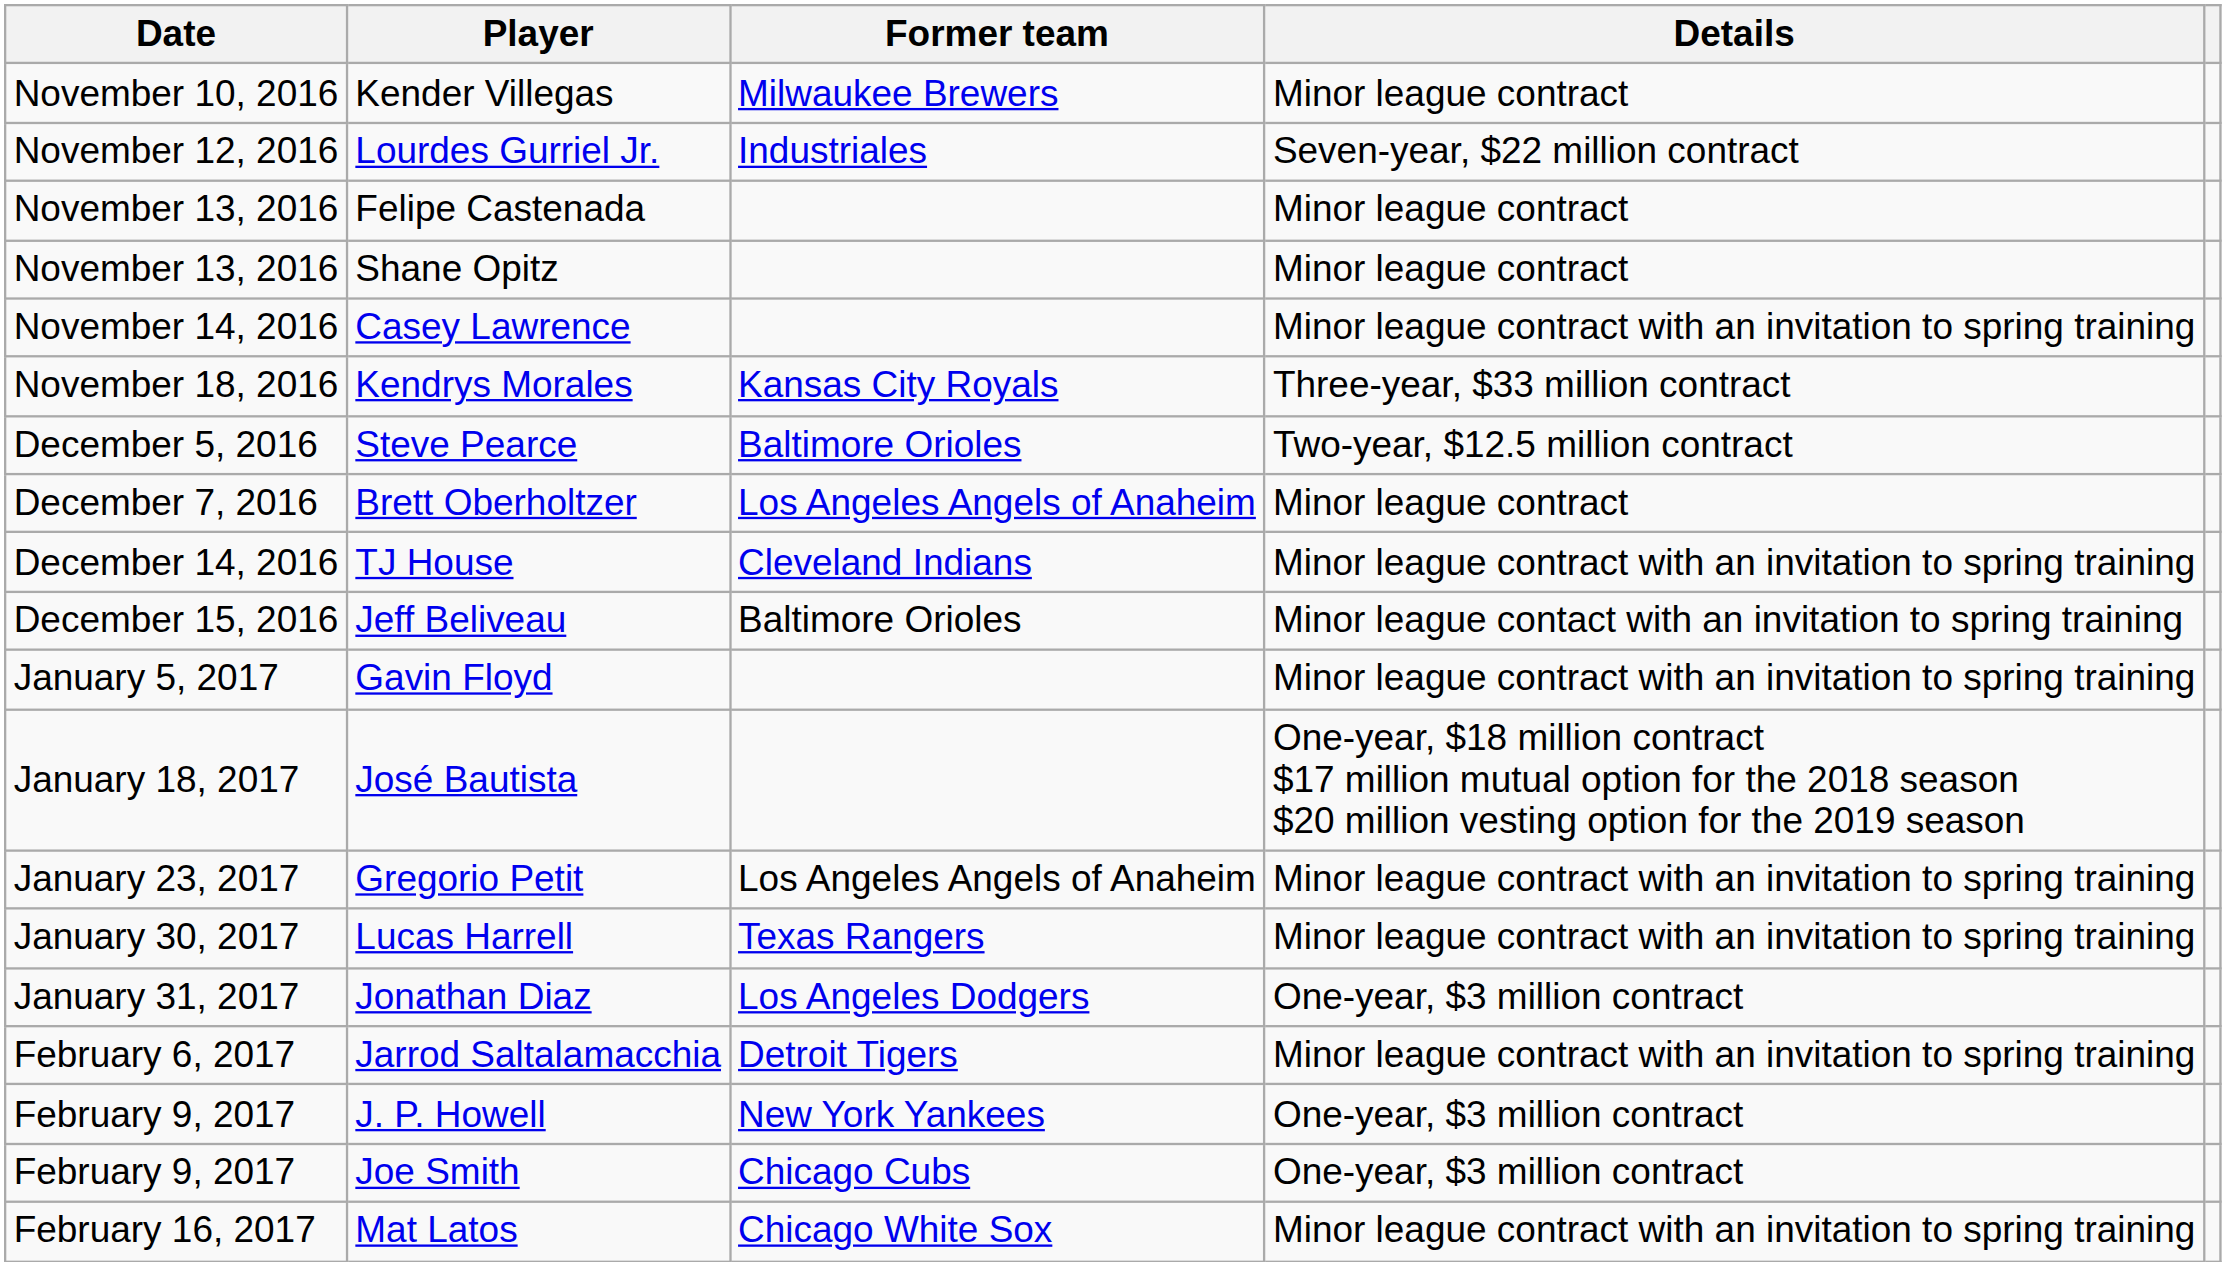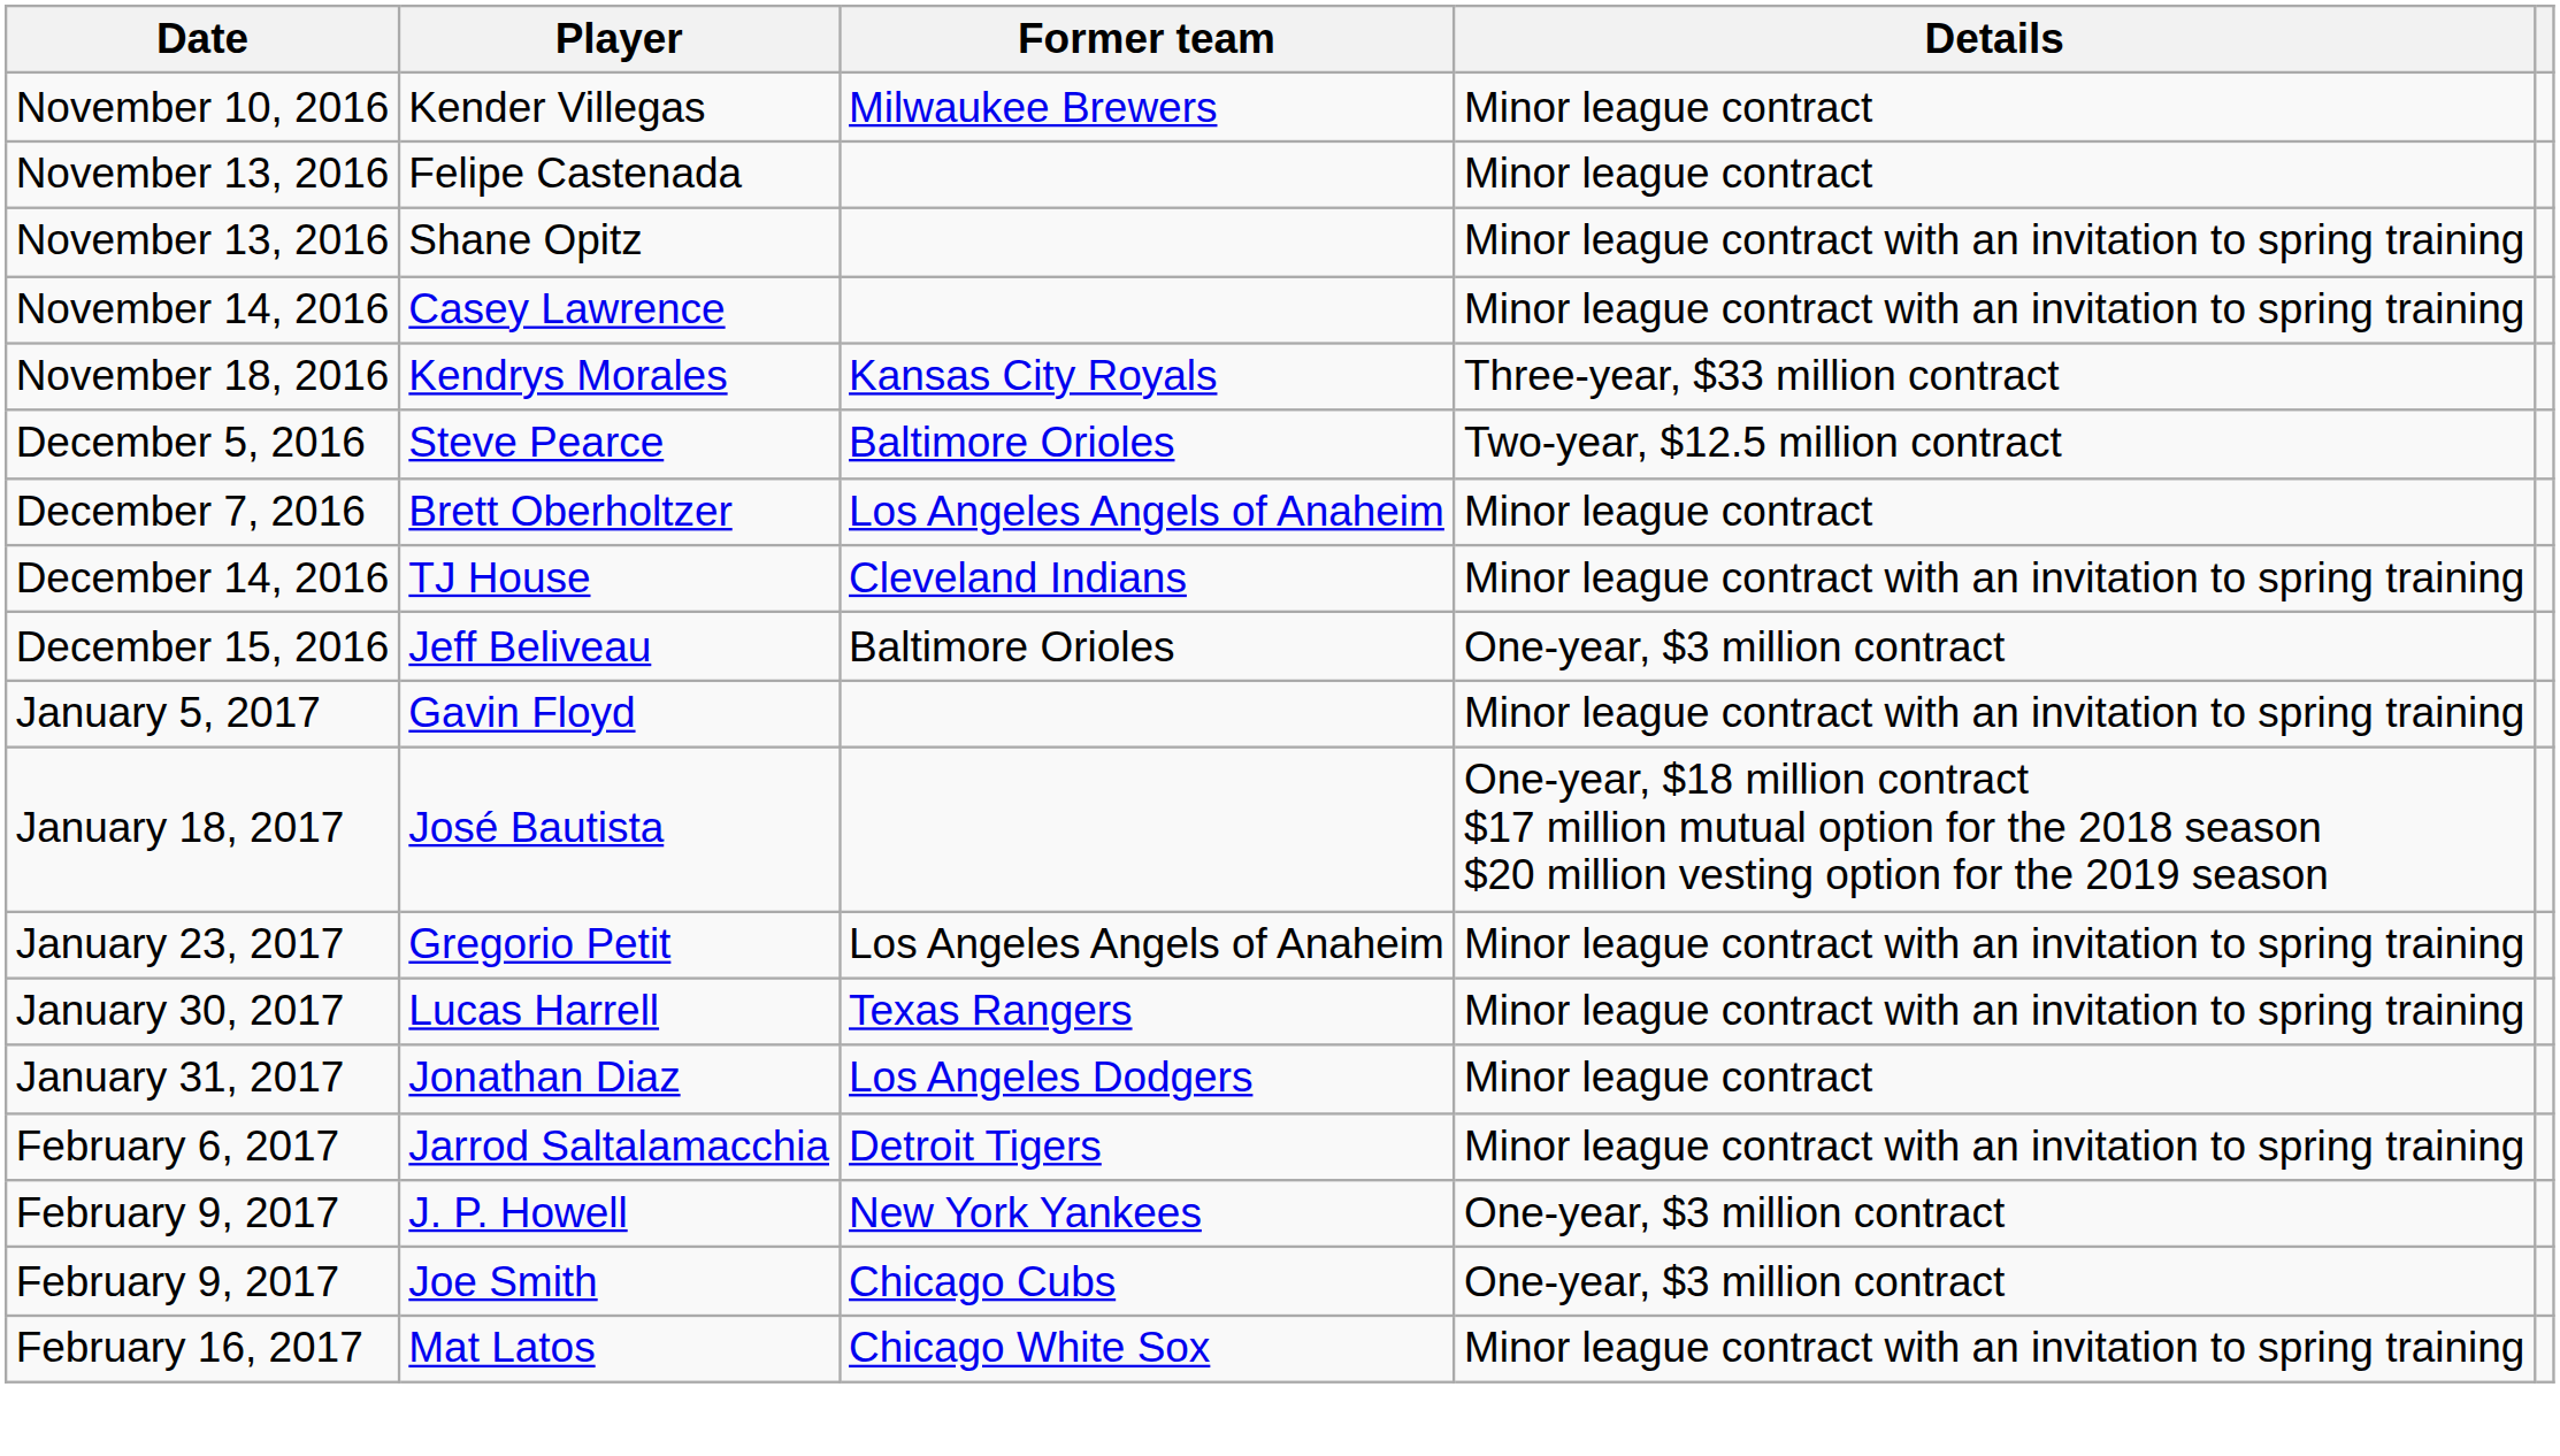- row: November 12, 2016 | Lourdes Gurriel Jr. | Industriales | Seven-year, $22 million contract
Shane Opitz | Details: Minor league contract -> Minor league contract with an invitation to spring training
Jeff Beliveau | Details: Minor league contact with an invitation to spring training -> One-year, $3 million contract
Jonathan Diaz | Details: One-year, $3 million contract -> Minor league contract
